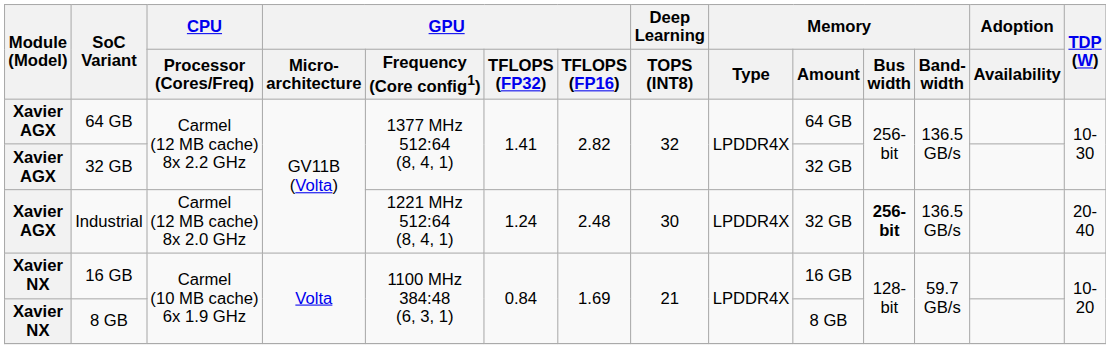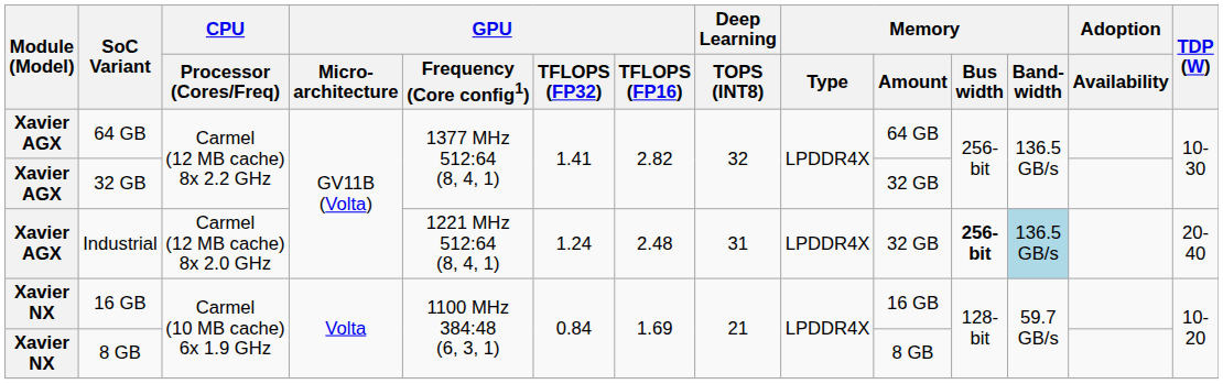Industrial | Deep Learning / TOPS (INT8): 30 -> 31
Industrial | Memory / Band- width: no background -> lightblue background
